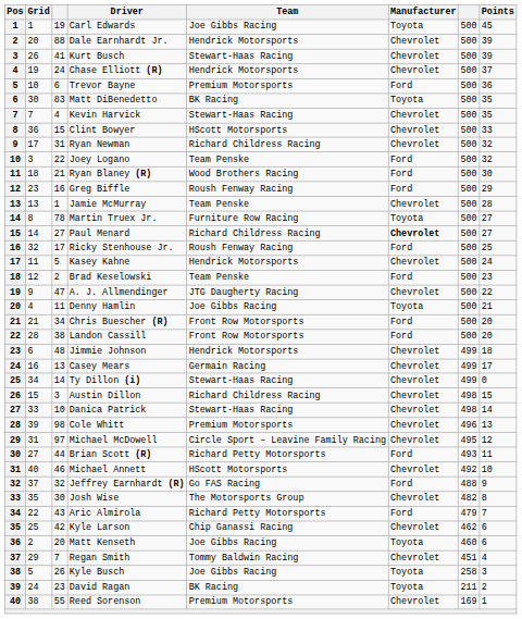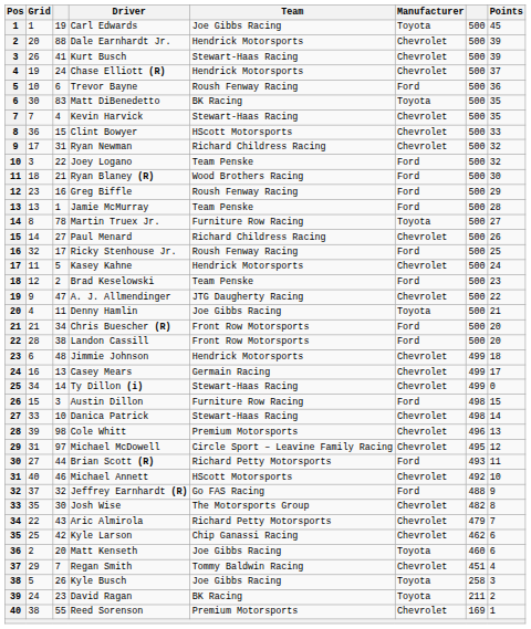Trevor Bayne | Team: Premium Motorsports -> Roush Fenway Racing
Jamie McMurray | Manufacturer: Chevrolet -> Ford
Paul Menard | Manufacturer: bold -> normal
Paul Menard | Points: 27 -> 26
Austin Dillon | Team: Richard Childress Racing -> Furniture Row Racing
Austin Dillon | Manufacturer: Chevrolet -> Ford
Aric Almirola | Manufacturer: Ford -> Chevrolet
